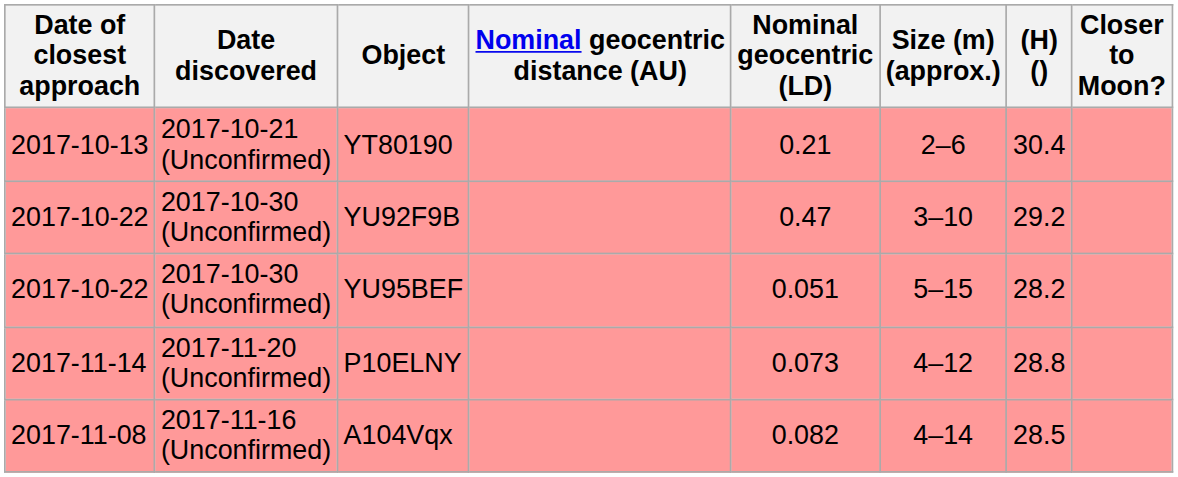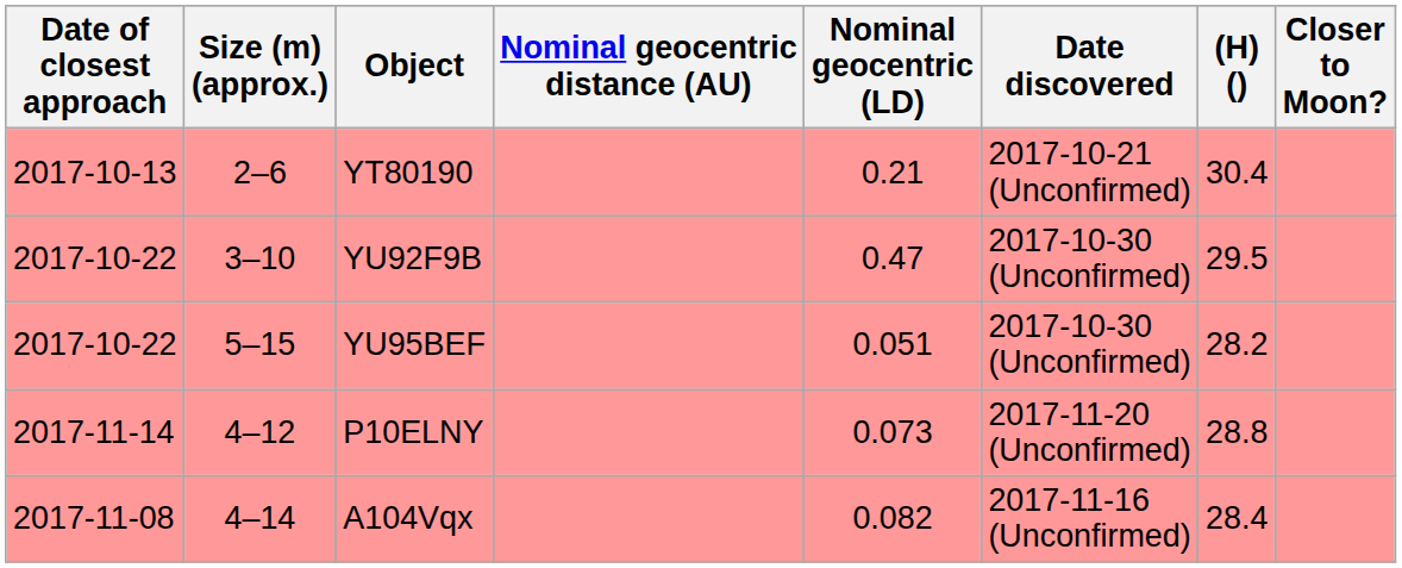columns swapped: Date discovered <-> Size (m) (approx.)
YU92F9B | (H) (): 29.2 -> 29.5
A104Vqx | (H) (): 28.5 -> 28.4
